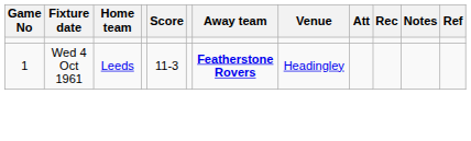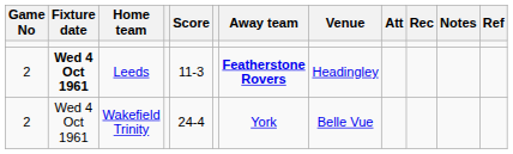Leeds | Game No: 1 -> 2
Leeds | Fixture date: normal -> bold
+ row: 2 | Wed 4 Oct 1961 | Wakefield Trinity | 24-4 | York | Belle Vue
